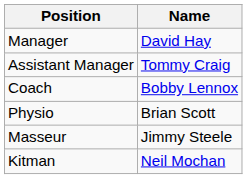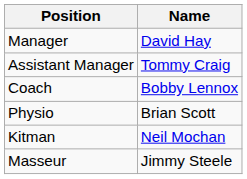rows swapped: Masseur <-> Kitman
